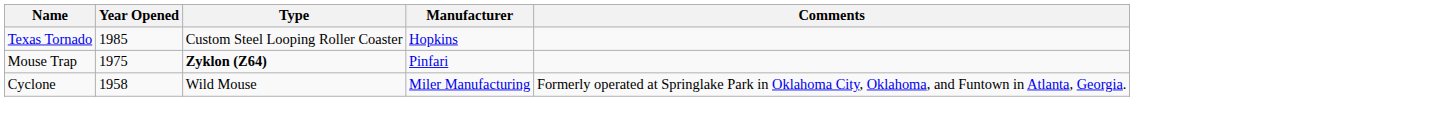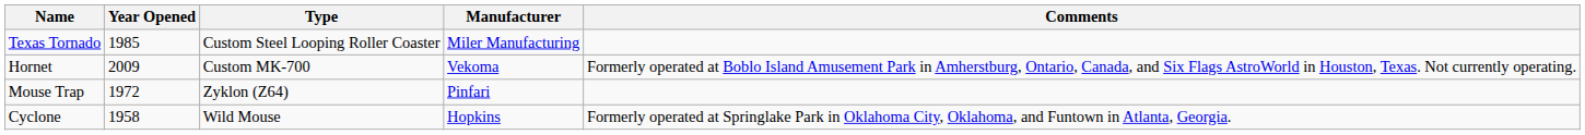Texas Tornado | Manufacturer: Hopkins -> Miler Manufacturing
+ row: Hornet | 2009 | Custom MK-700 | Vekoma | Formerly operated at Boblo Island Amusement Park in Amherstburg, Ontario, Canada, and Six Flags AstroWorld in Houston, Texas. Not currently operating.
Mouse Trap | Year Opened: 1975 -> 1972
Mouse Trap | Type: bold -> normal
Cyclone | Manufacturer: Miler Manufacturing -> Hopkins
